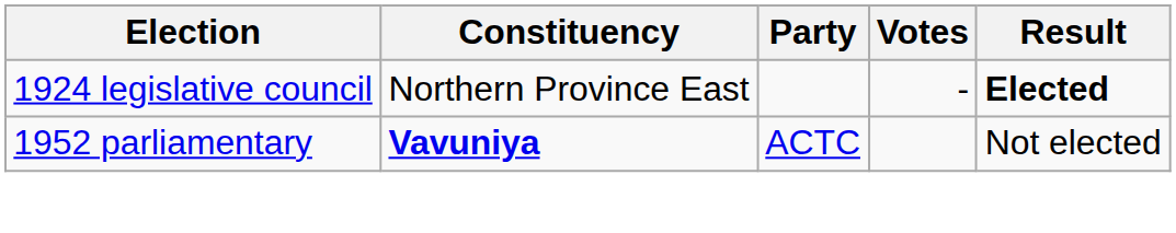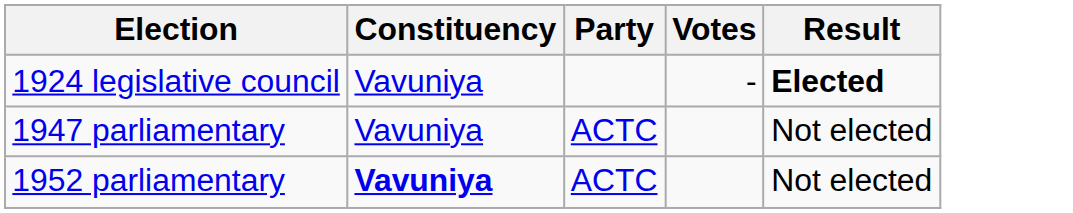1924 legislative council | Constituency: Northern Province East -> Vavuniya
+ row: 1947 parliamentary | Vavuniya | ACTC | Not elected
